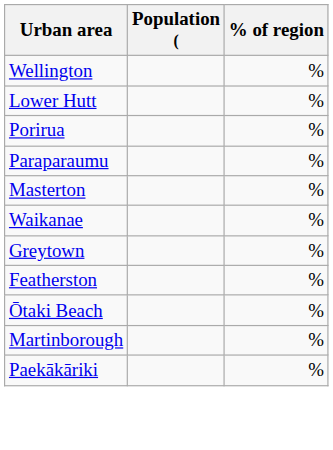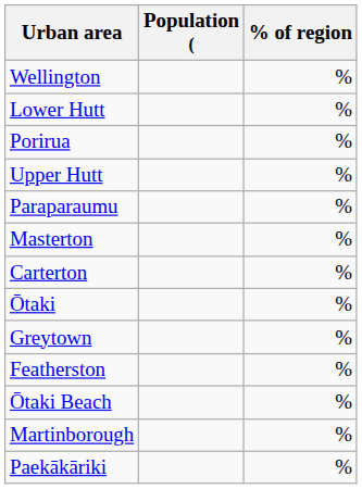+ row: Upper Hutt | %
- row: Waikanae | %
+ row: Carterton | %
+ row: Ōtaki | %
